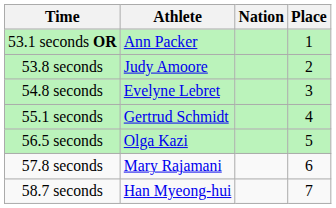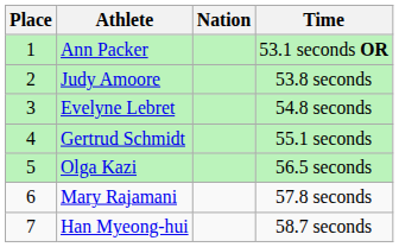columns swapped: Place <-> Time
